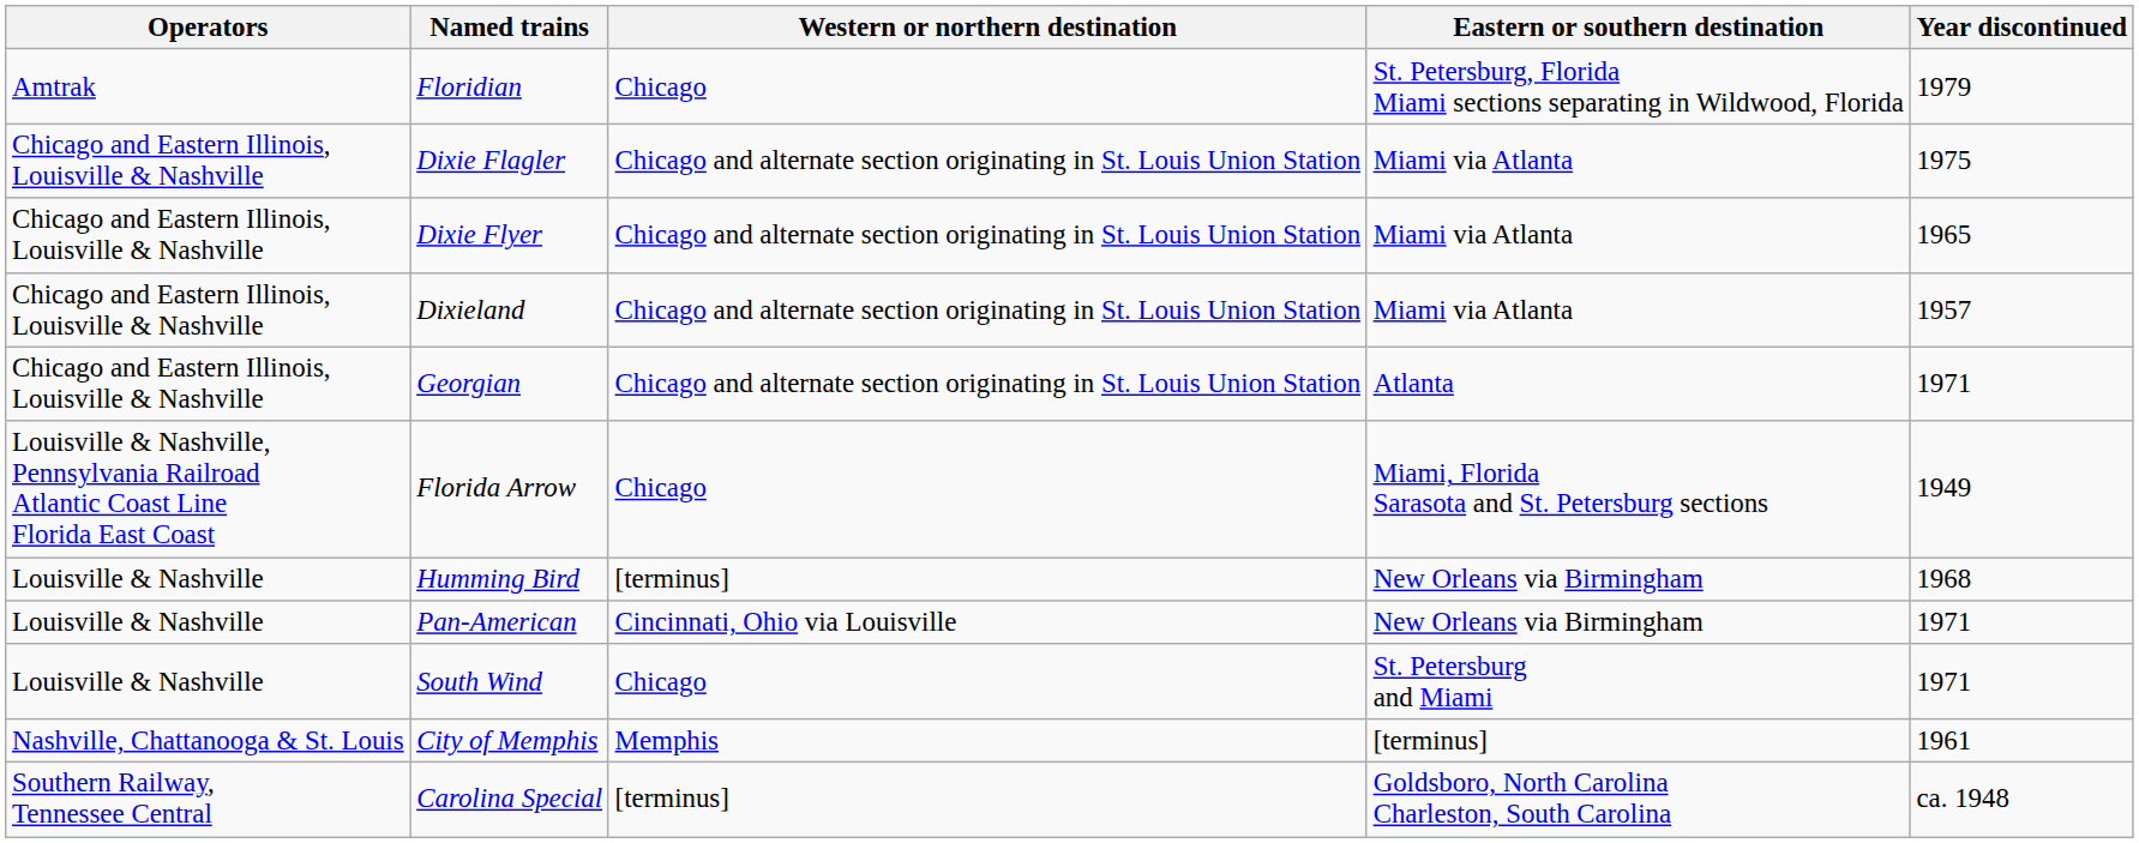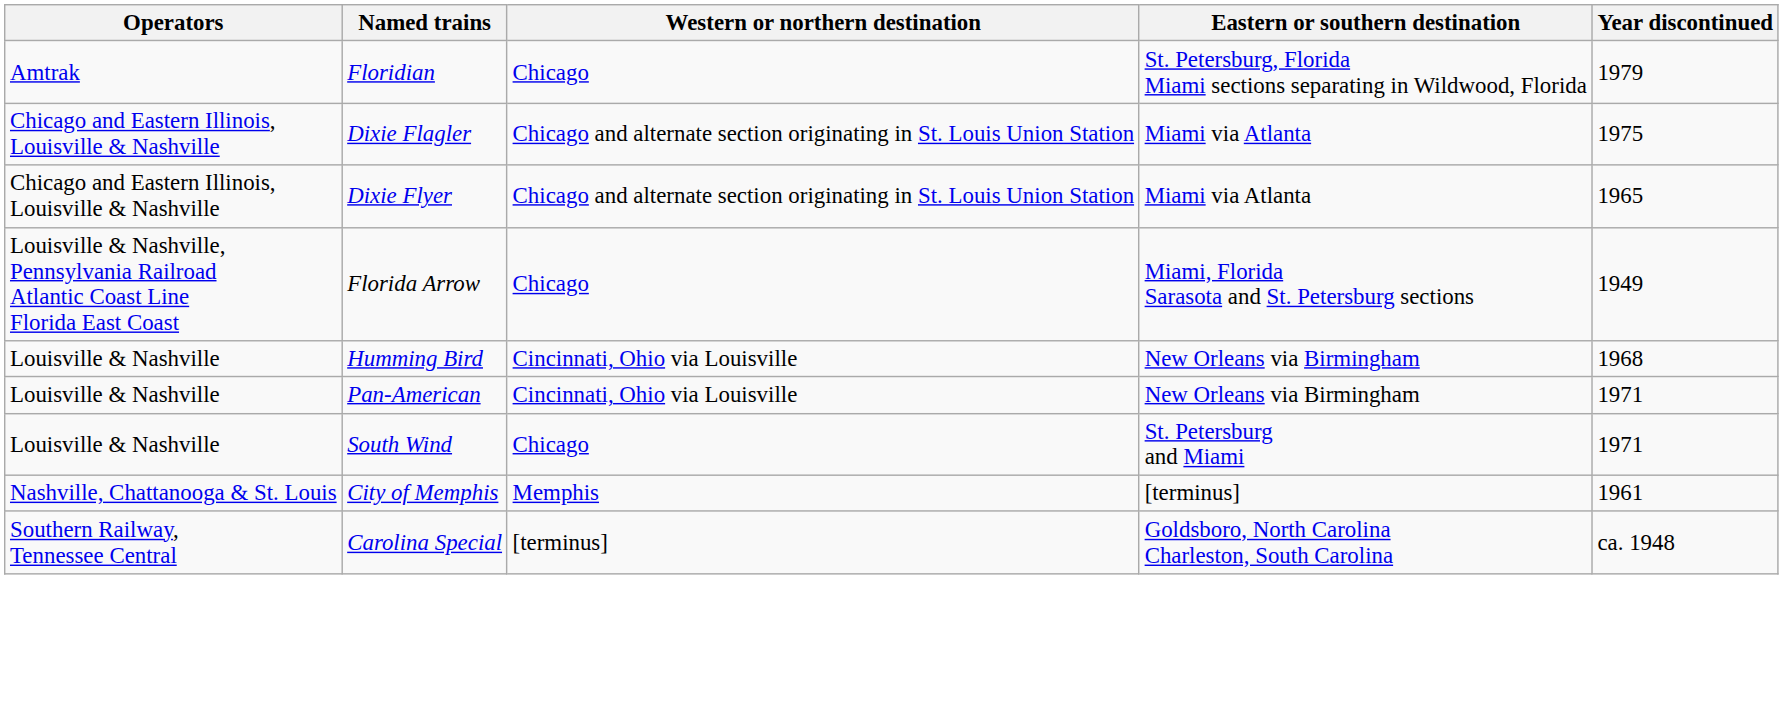- row: Chicago and Eastern Illinois, Louisville & Nashville | Dixieland | Chicago and alternate section originating in St. Louis Union Station | Miami via Atlanta | 1957
- row: Chicago and Eastern Illinois, Louisville & Nashville | Georgian | Chicago and alternate section originating in St. Louis Union Station | Atlanta | 1971
Humming Bird | Western or northern destination: [terminus] -> Cincinnati, Ohio via Louisville
